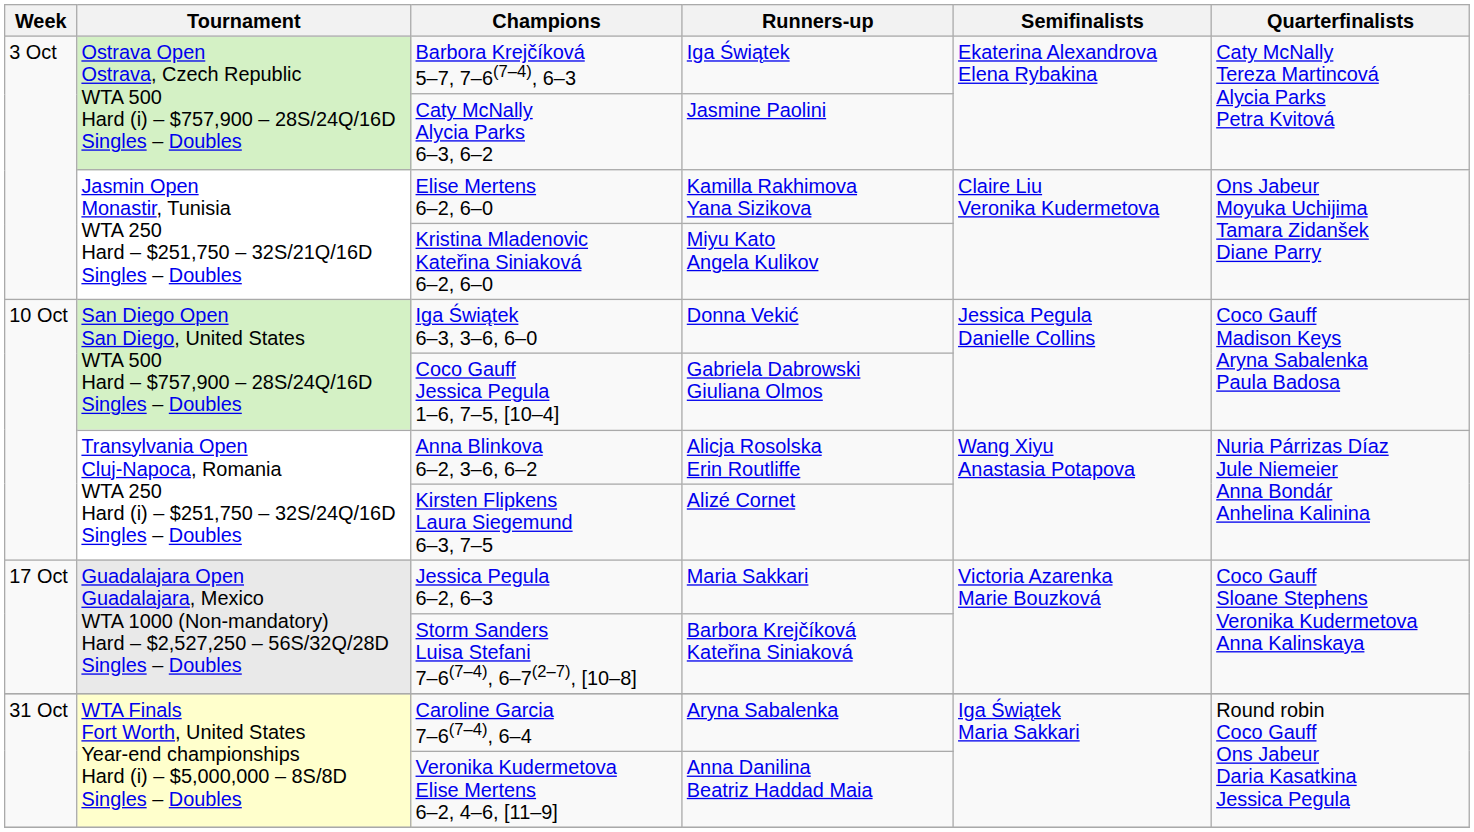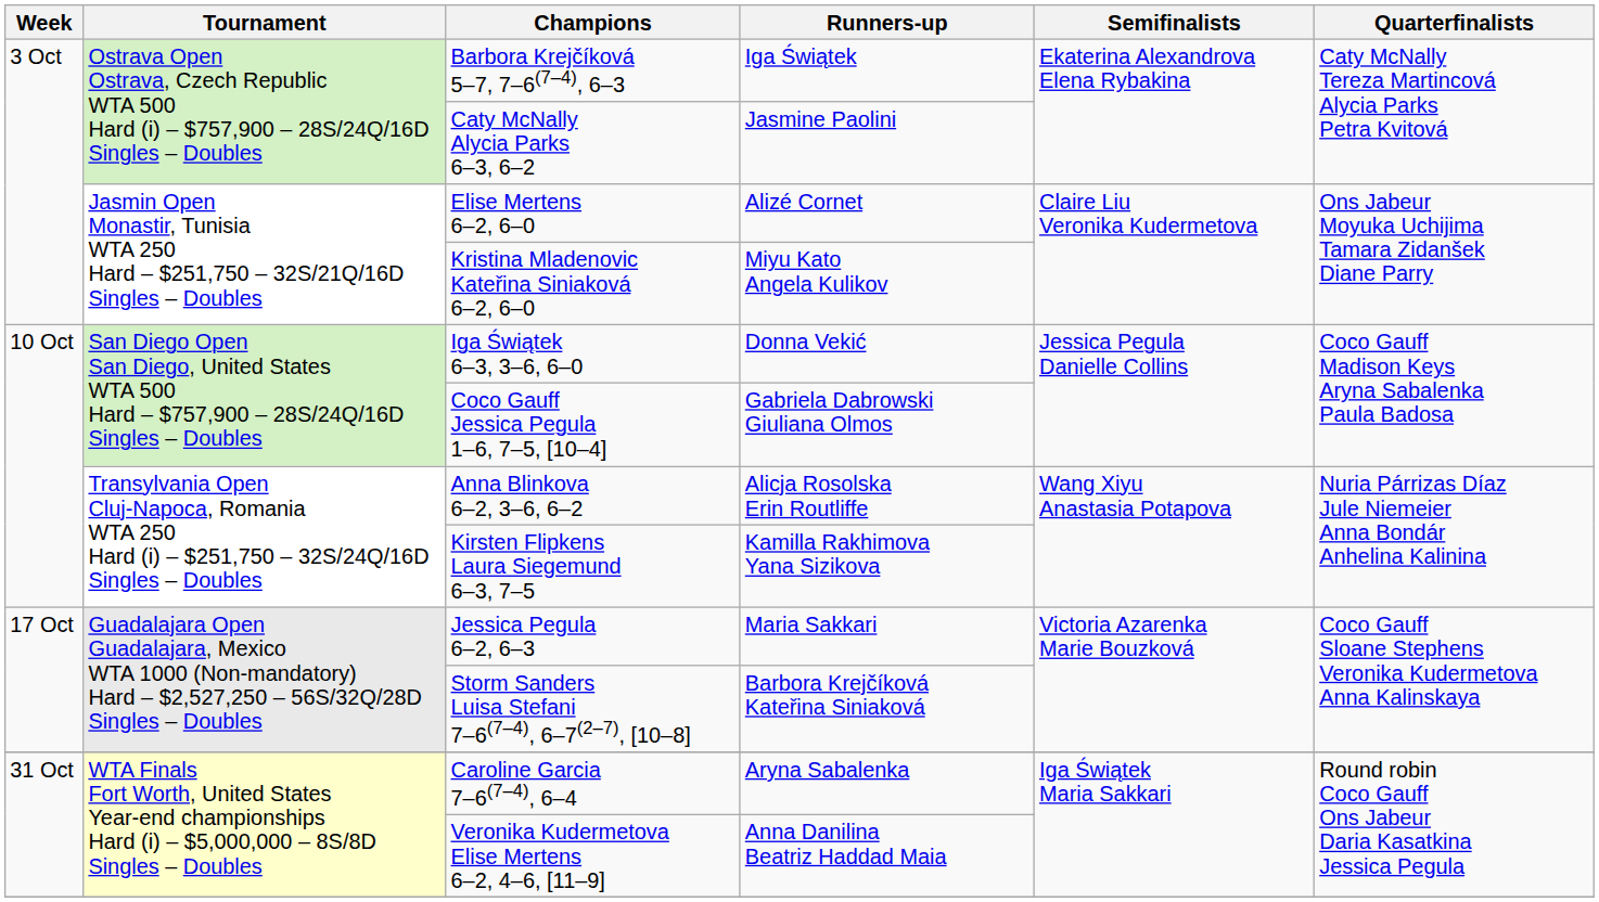Elise Mertens 6–2, 6–0 | Runners-up: Kamilla Rakhimova Yana Sizikova -> Alizé Cornet
Kirsten Flipkens Laura Siegemund 6–3, 7–5 | Runners-up: Alizé Cornet -> Kamilla Rakhimova Yana Sizikova
